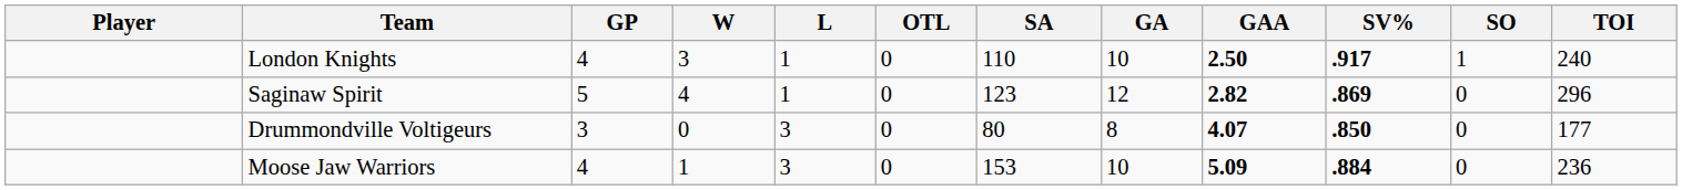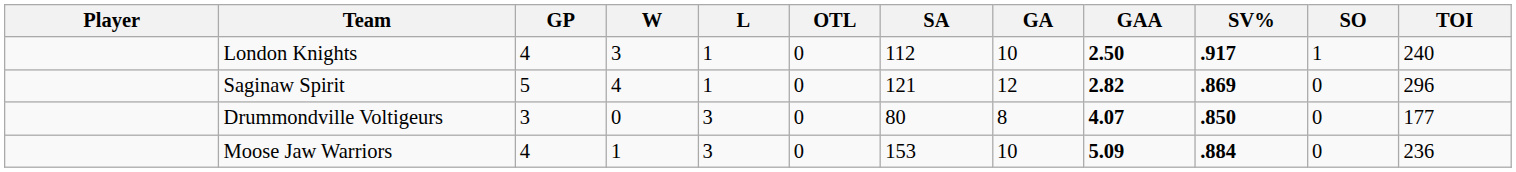London Knights | SA: 110 -> 112
Saginaw Spirit | SA: 123 -> 121
